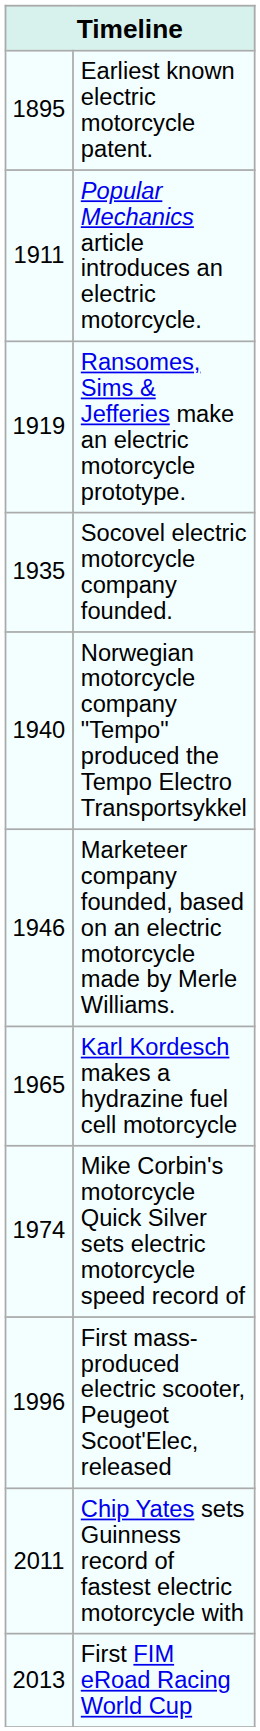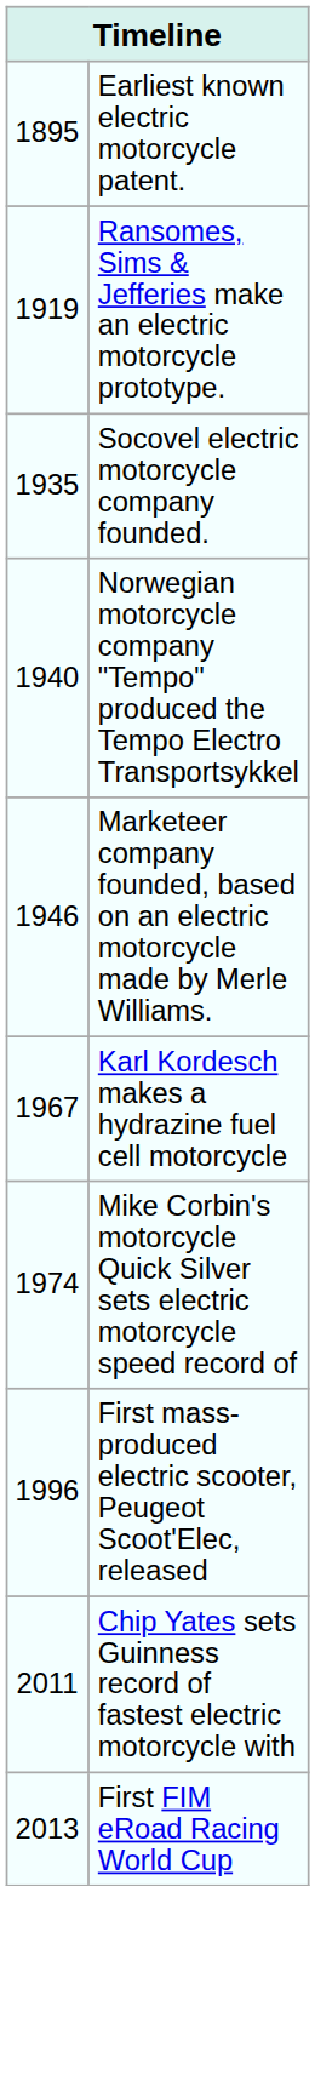- row: 1911 | Popular Mechanics article introduces an electric motorcycle.
Karl Kordesch makes a hydrazine fuel cell motorcycle | column 1: 1965 -> 1967
